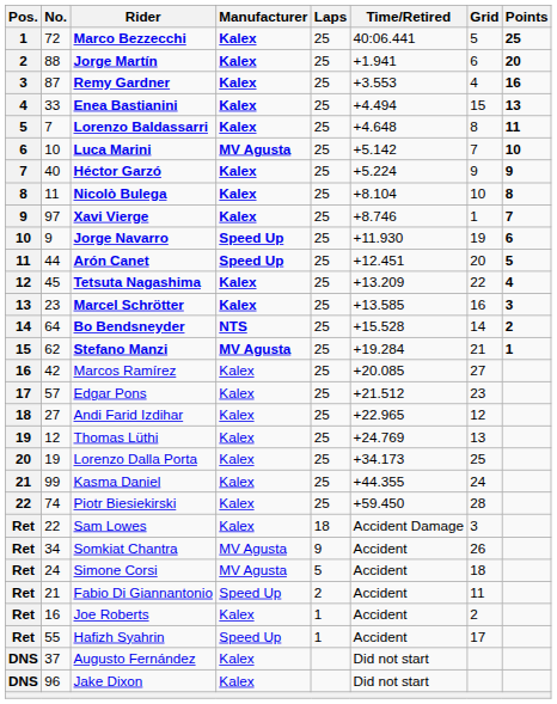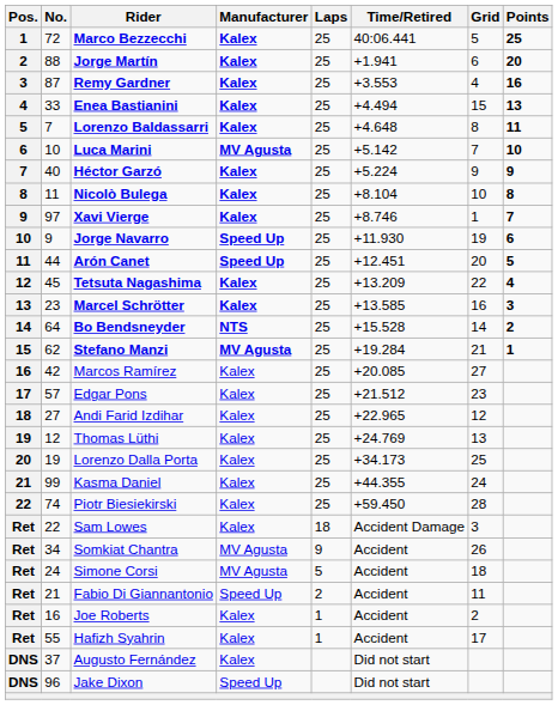Hafizh Syahrin | Manufacturer: Speed Up -> Kalex
Jake Dixon | Manufacturer: Kalex -> Speed Up
